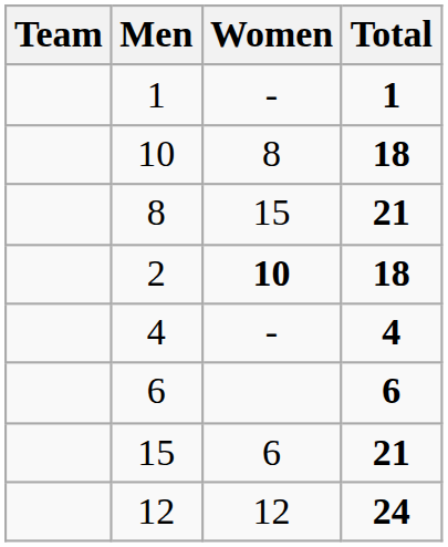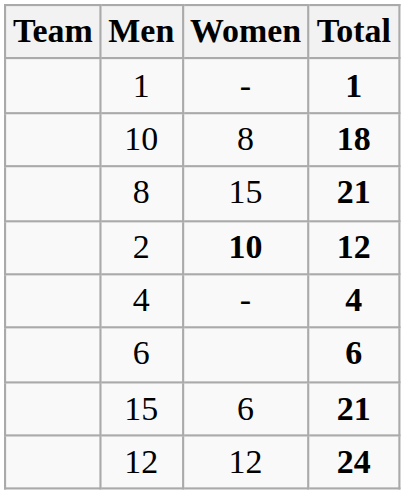2 | Total: 18 -> 12
